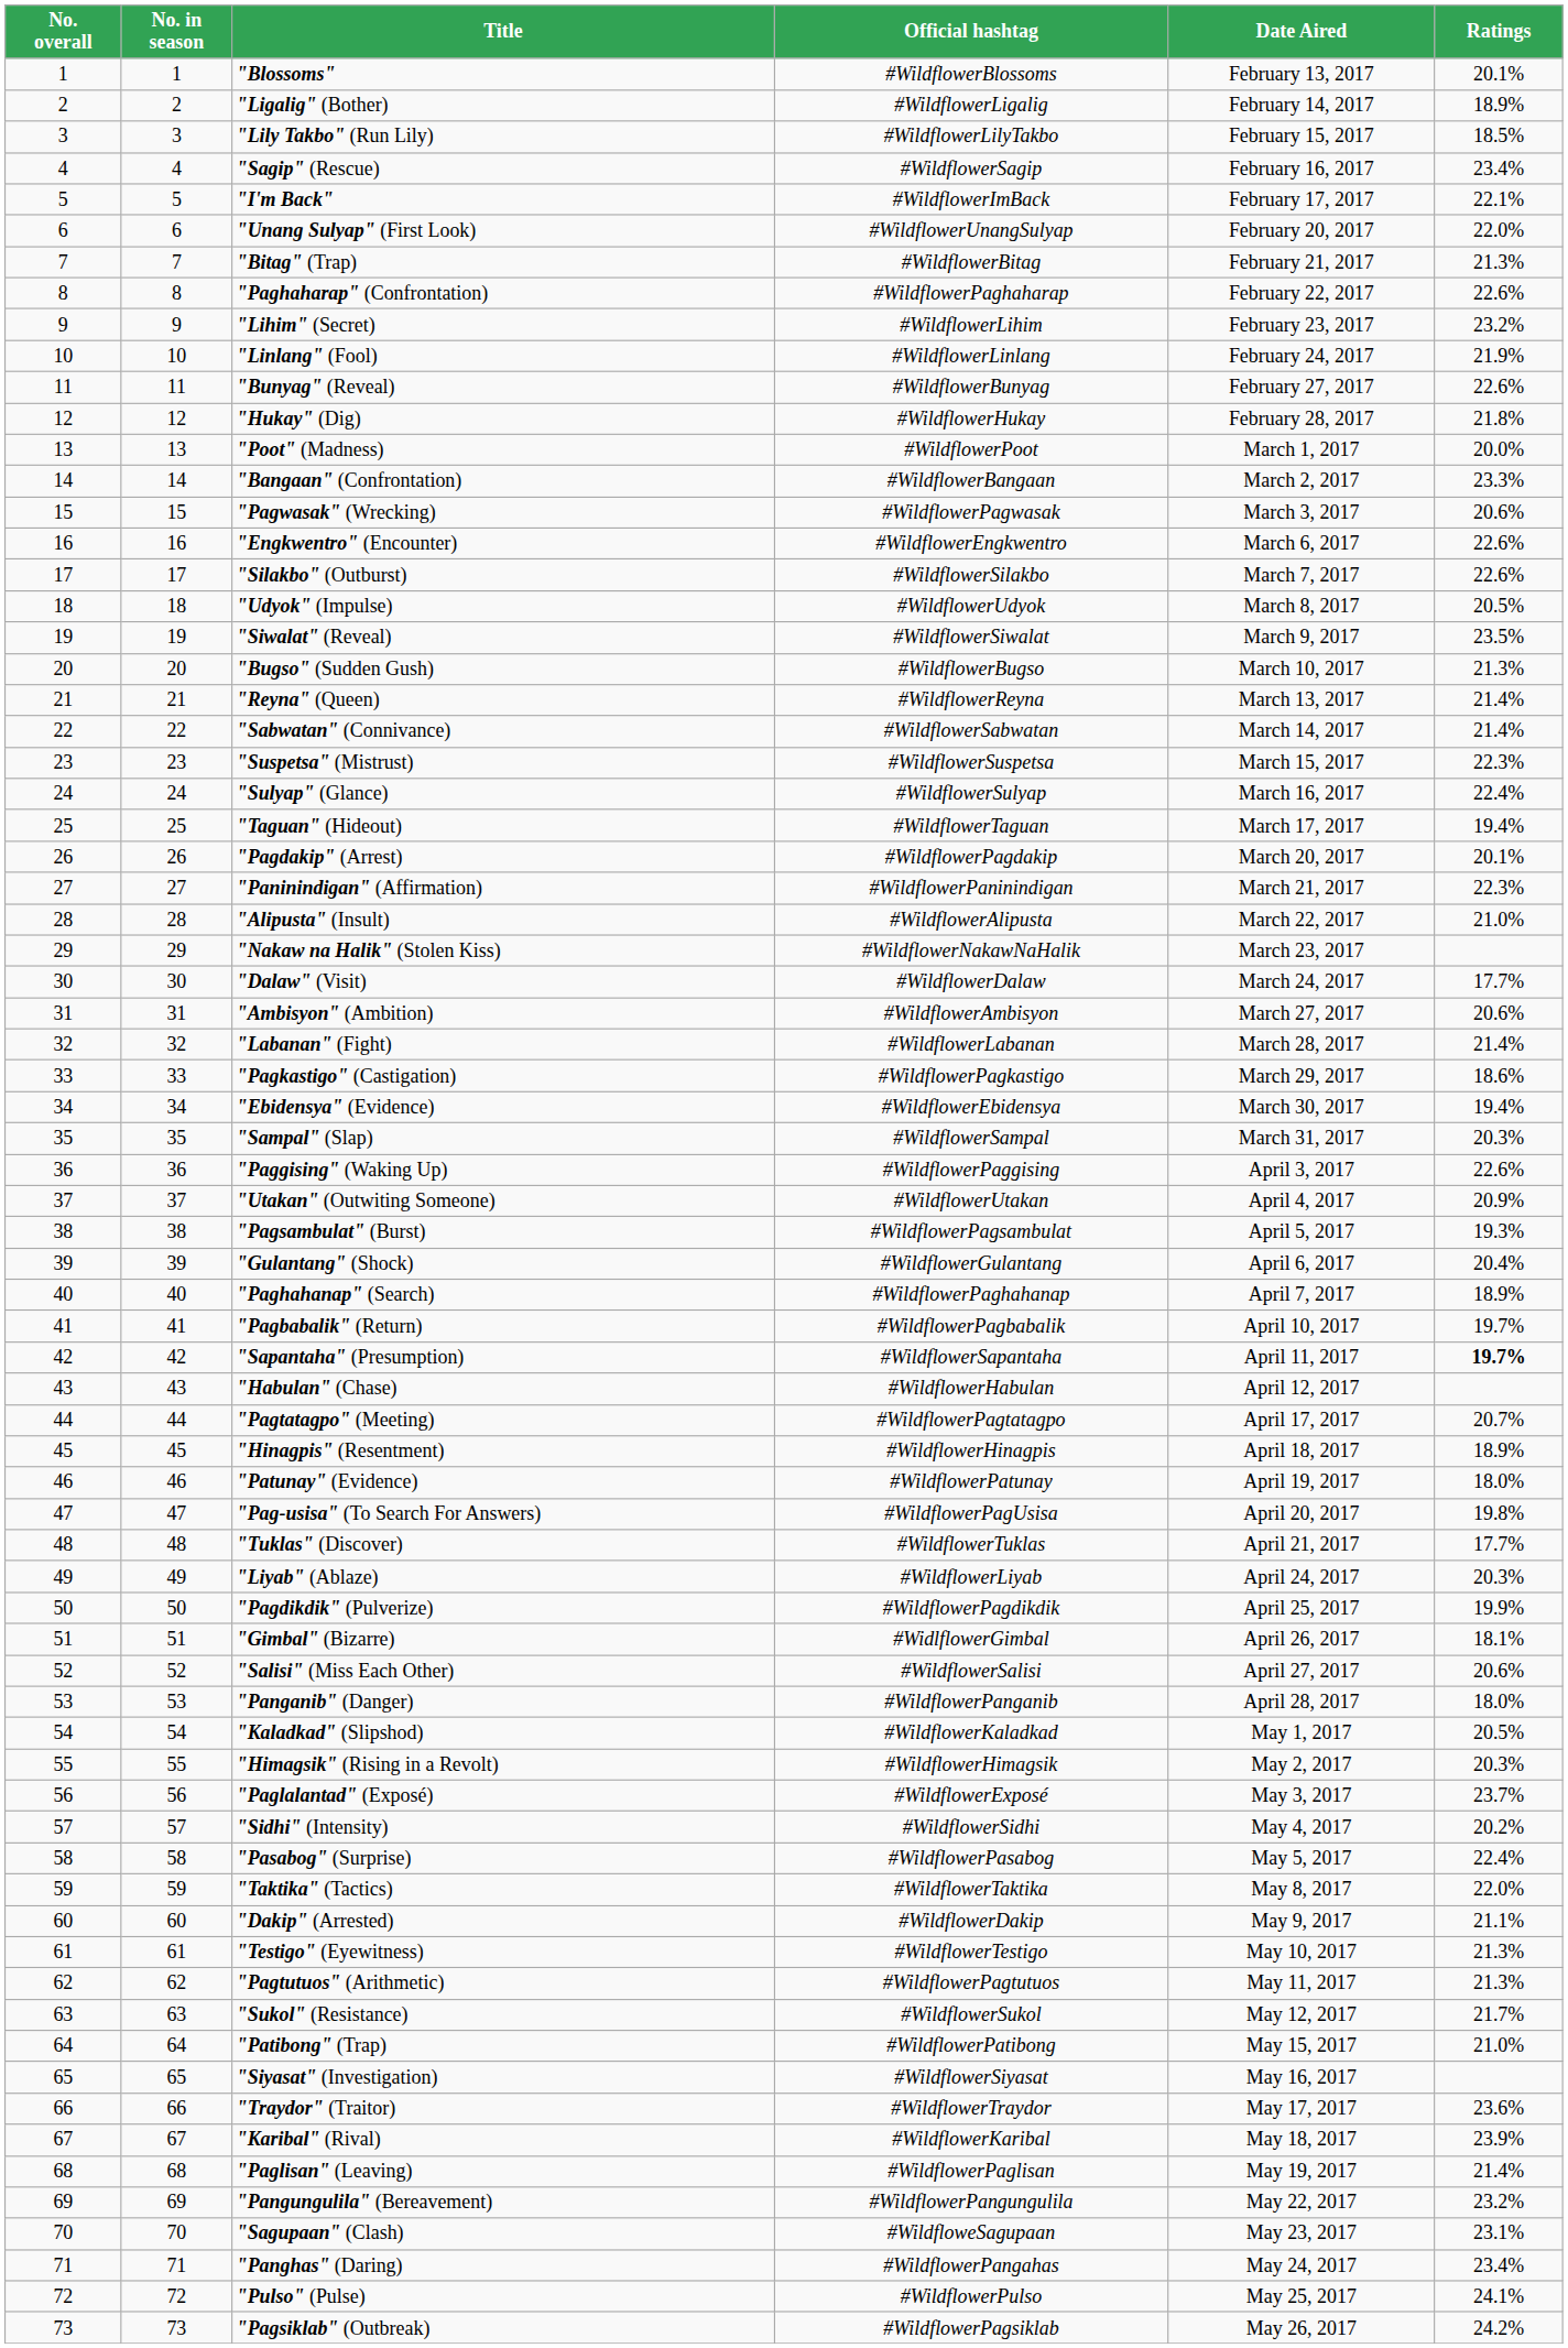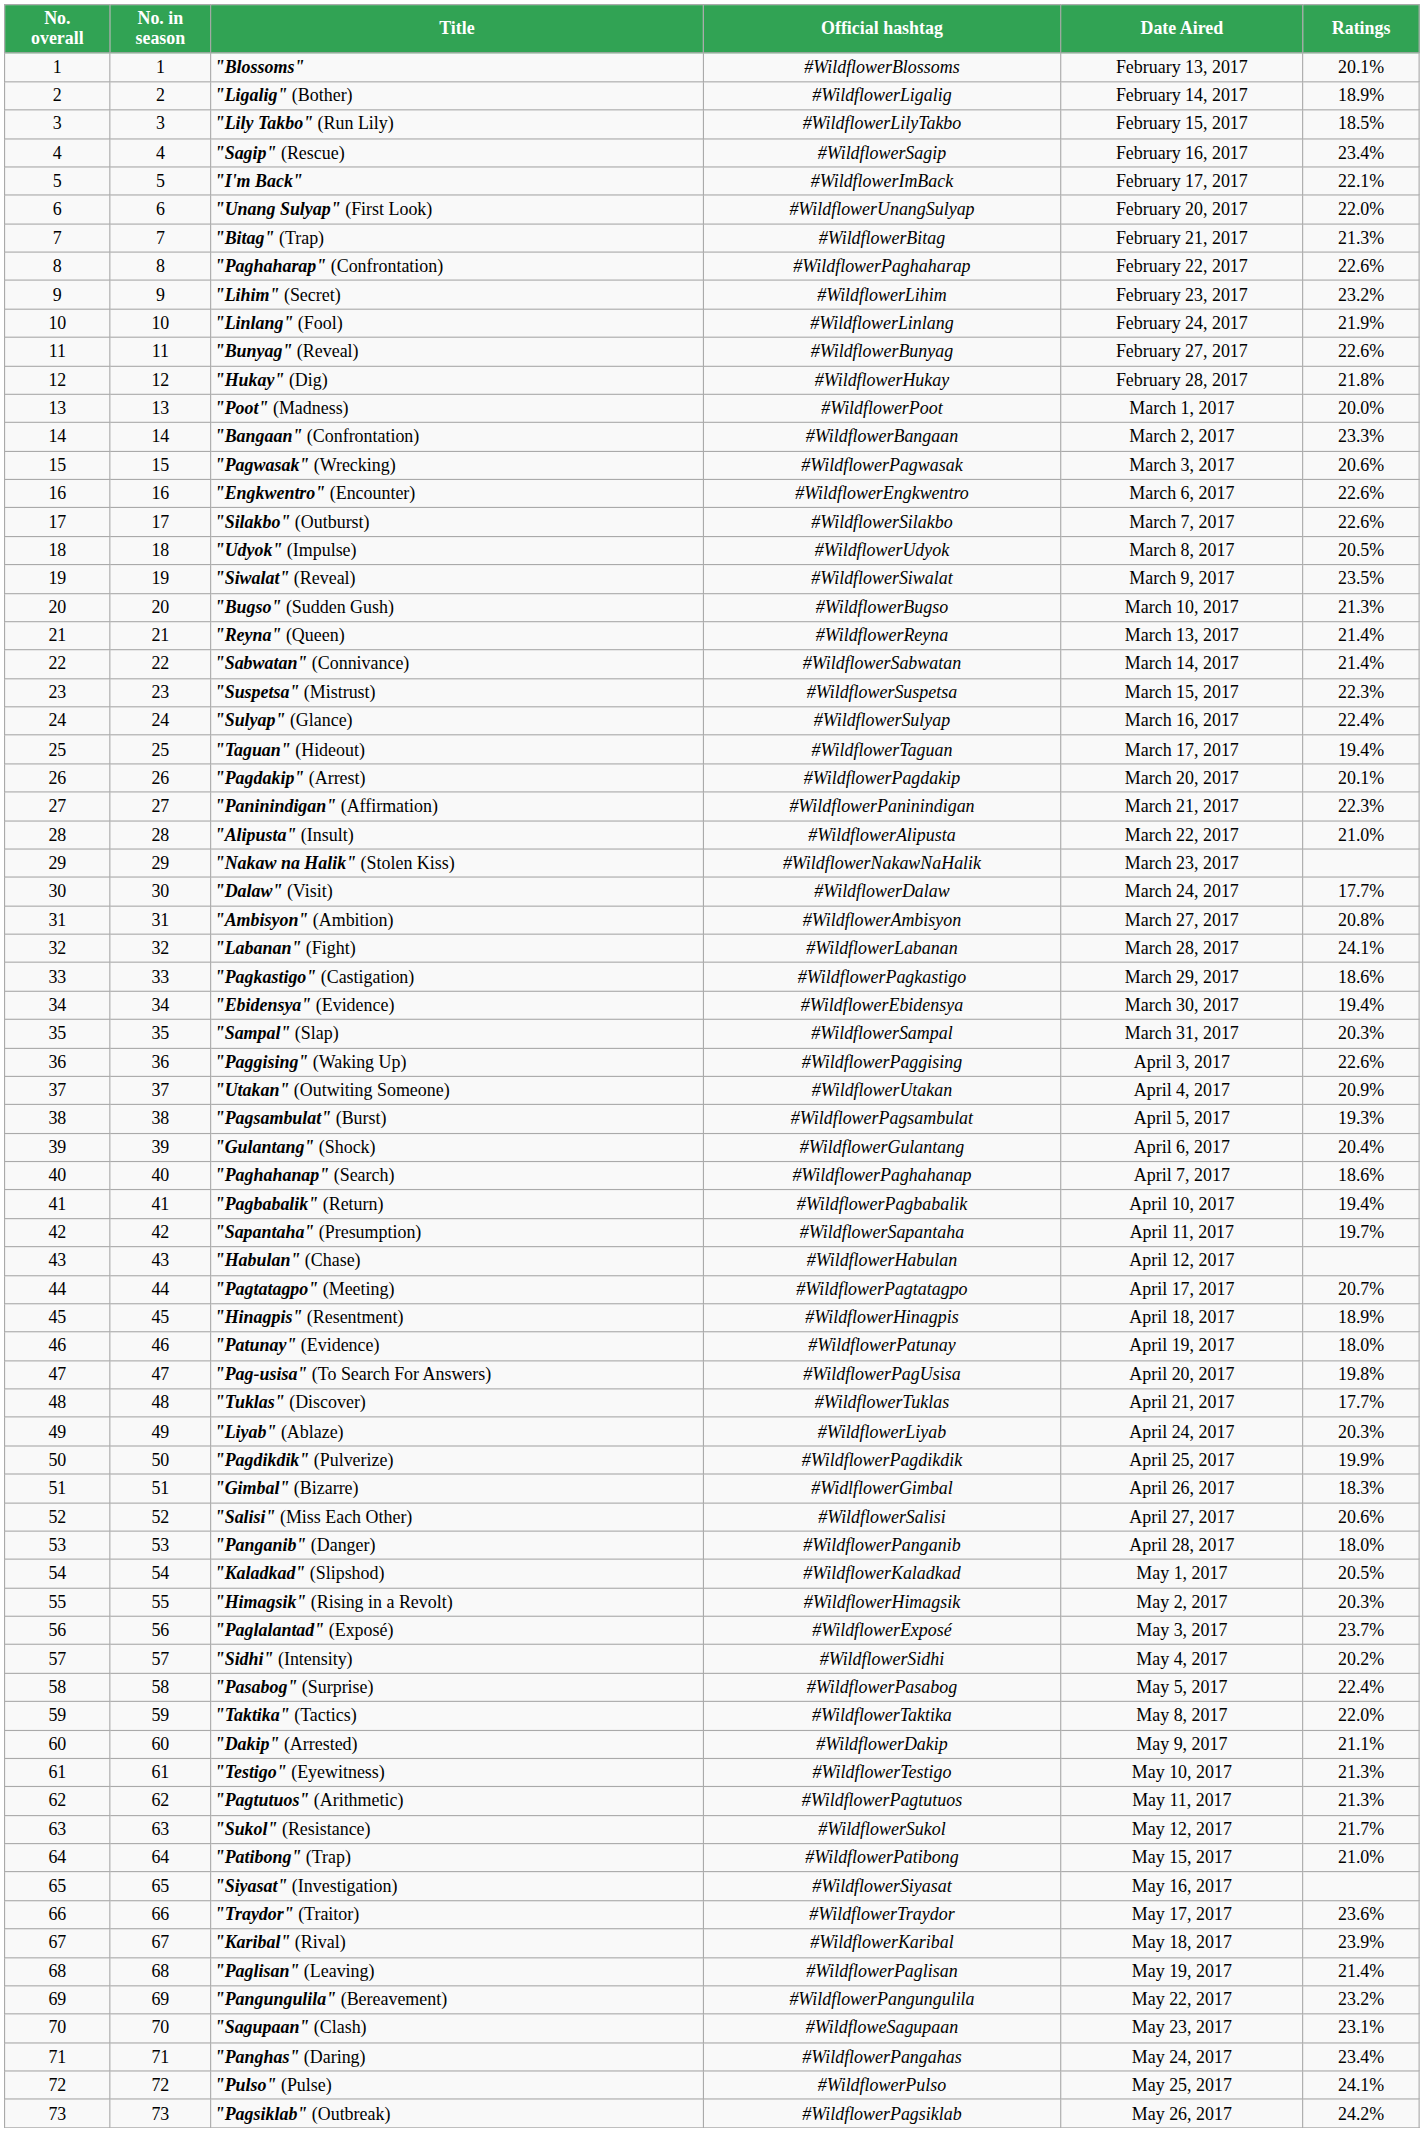"Ambisyon" (Ambition) | Ratings: 20.6% -> 20.8%
"Labanan" (Fight) | Ratings: 21.4% -> 24.1%
"Paghahanap" (Search) | Ratings: 18.9% -> 18.6%
"Pagbabalik" (Return) | Ratings: 19.7% -> 19.4%
"Sapantaha" (Presumption) | Ratings: bold -> normal
"Gimbal" (Bizarre) | Ratings: 18.1% -> 18.3%
